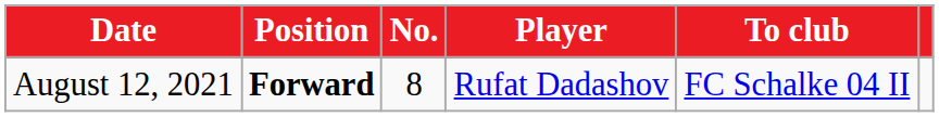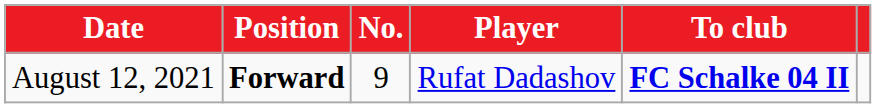August 12, 2021 | No.: 8 -> 9
August 12, 2021 | To club: normal -> bold
